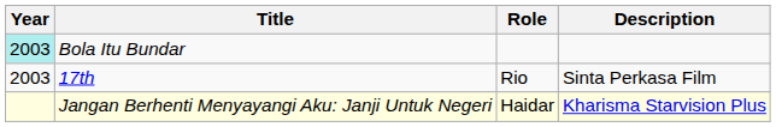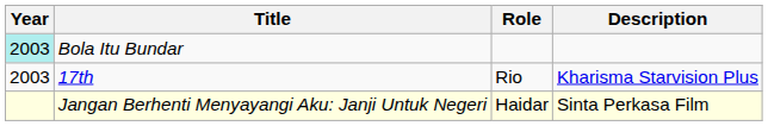17th | Description: Sinta Perkasa Film -> Kharisma Starvision Plus
Jangan Berhenti Menyayangi Aku: Janji Untuk Negeri | Description: Kharisma Starvision Plus -> Sinta Perkasa Film
